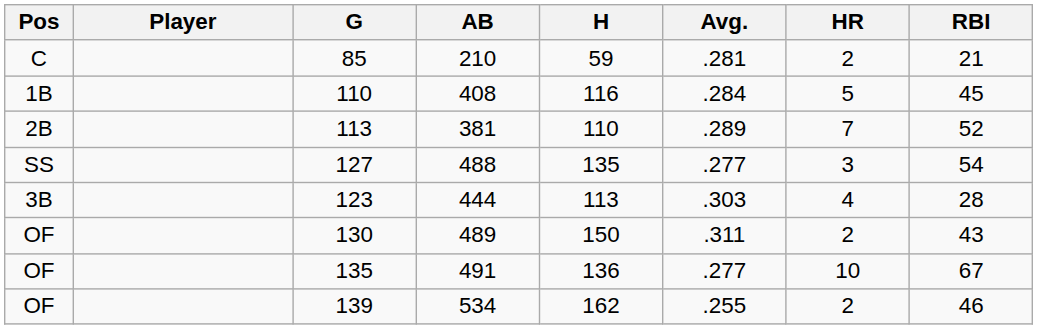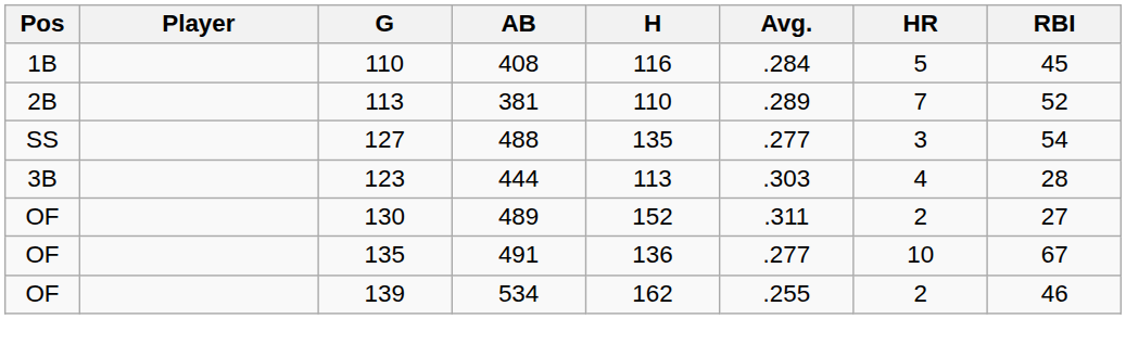- row: C | 85 | 210 | 59 | .281 | 2 | 21
130 | H: 150 -> 152
130 | RBI: 43 -> 27
